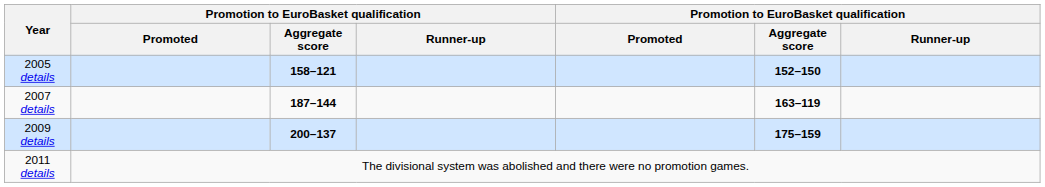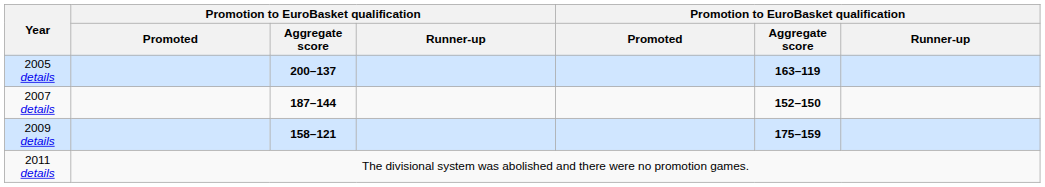2005 details | column 3: 158–121 -> 200–137
2005 details | column 6: 152–150 -> 163–119
2007 details | column 6: 163–119 -> 152–150
2009 details | column 3: 200–137 -> 158–121
